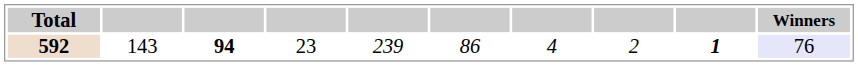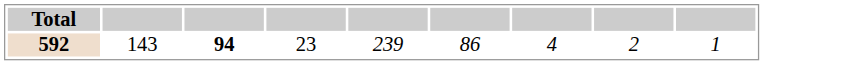- column: Winners | 76
592 | column 9: bold -> normal
